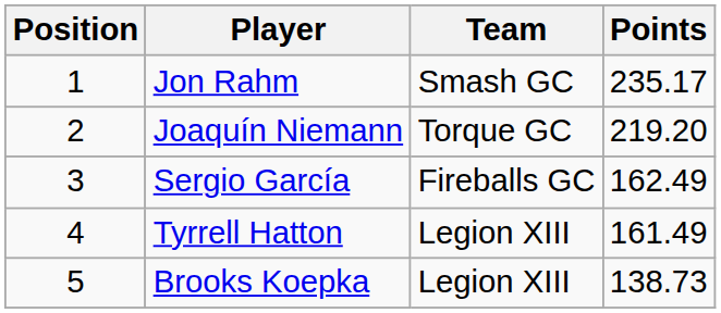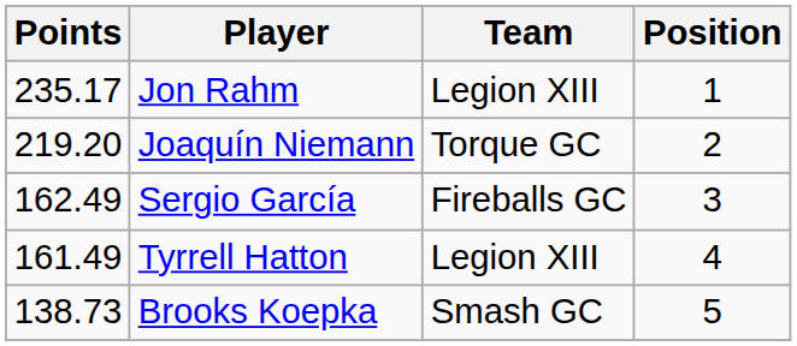columns swapped: Position <-> Points
Jon Rahm | Team: Smash GC -> Legion XIII
Brooks Koepka | Team: Legion XIII -> Smash GC
